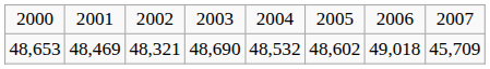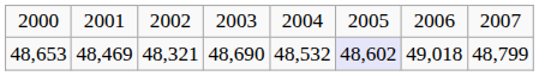48,653 | column 6: no background -> lavender background
48,653 | column 8: 45,709 -> 48,799
